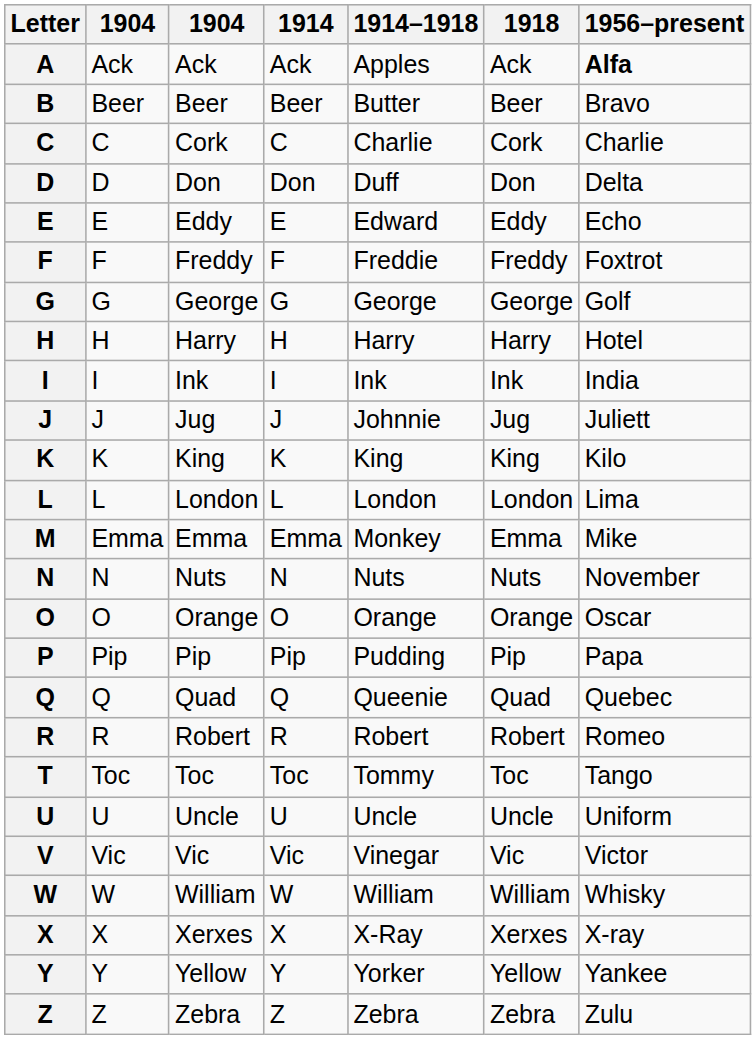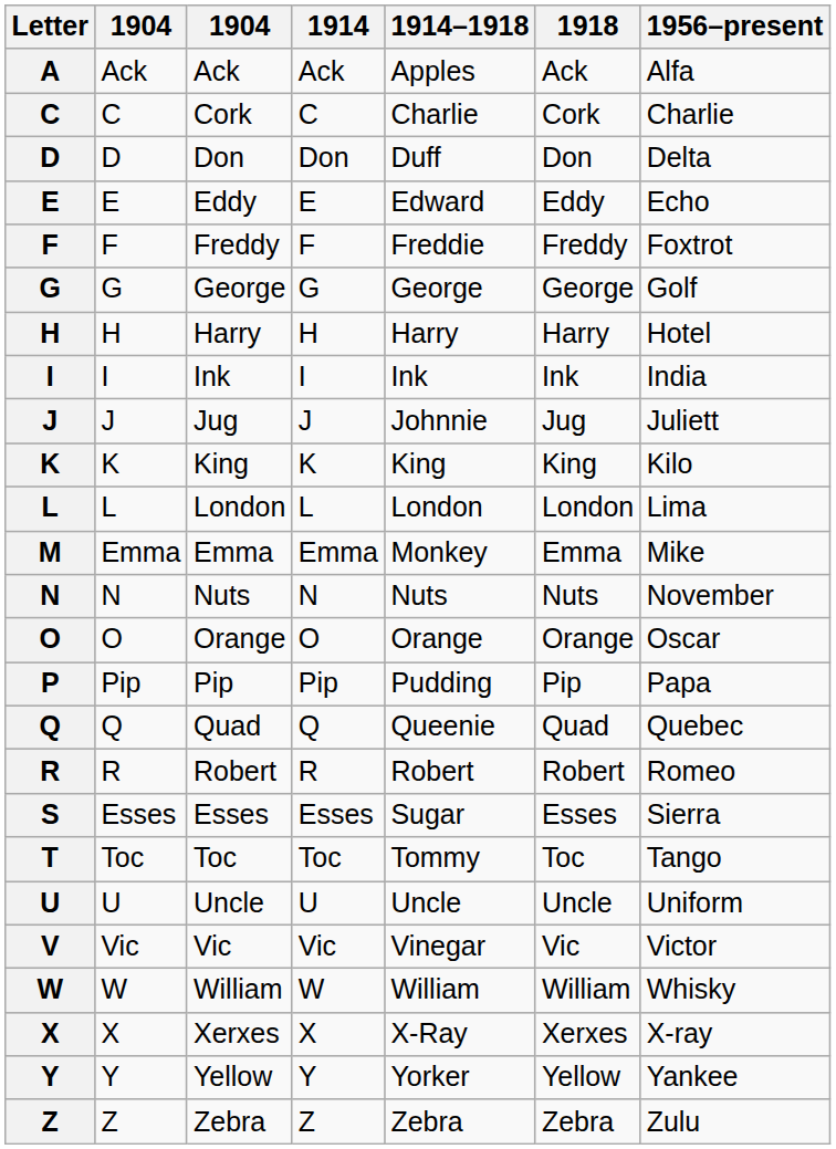A | 1956–present: bold -> normal
- row: B | Beer | Beer | Beer | Butter | Beer | Bravo
+ row: S | Esses | Esses | Esses | Sugar | Esses | Sierra
